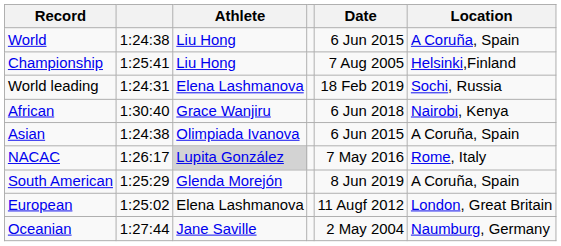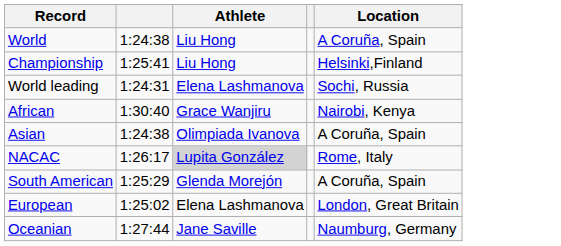- column: Date | 6 Jun 2015 | 7 Aug 2005 | 18 Feb 2019 | 6 Jun 2018 | 6 Jun 2015 | 7 May 2016 | 8 Jun 2019 | 11 Augf 2012 | 2 May 2004
